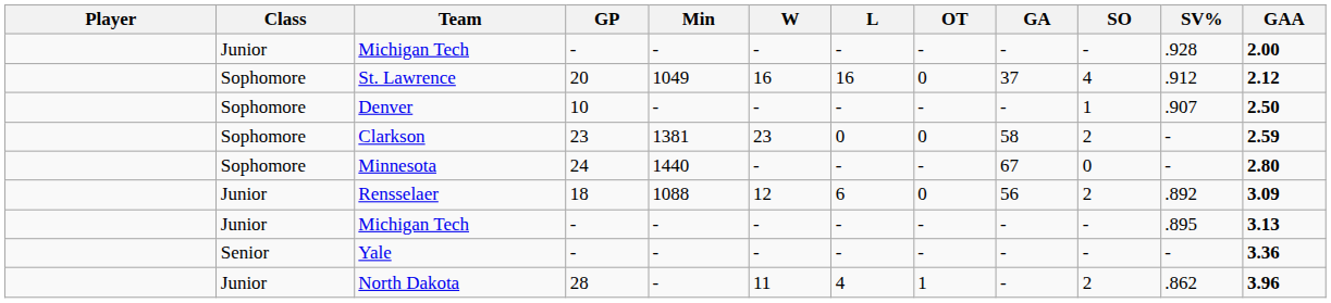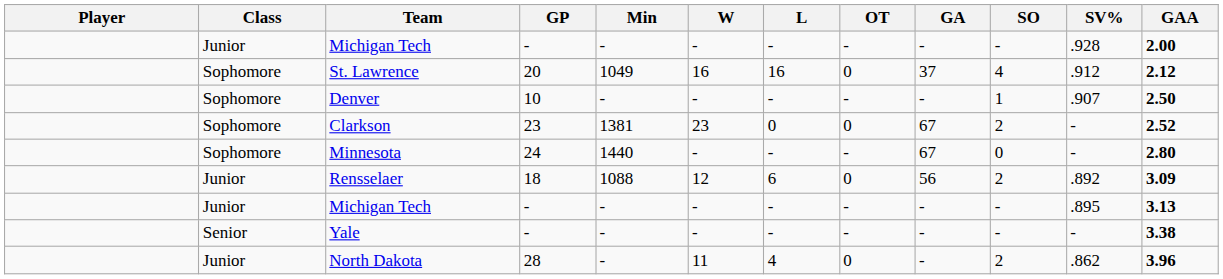Clarkson | GA: 58 -> 67
Clarkson | GAA: 2.59 -> 2.52
Yale | GAA: 3.36 -> 3.38
North Dakota | OT: 1 -> 0
